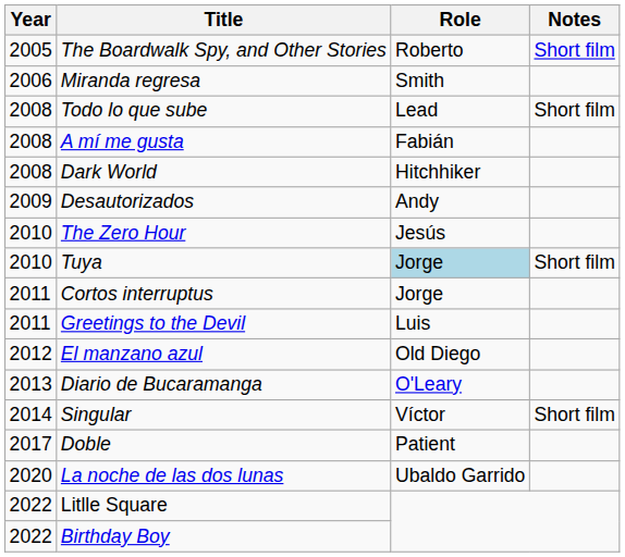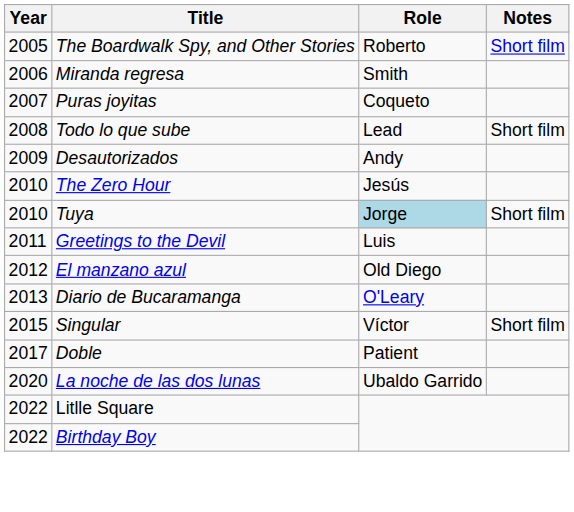+ row: 2007 | Puras joyitas | Coqueto
- row: 2008 | A mí me gusta | Fabián
- row: 2008 | Dark World | Hitchhiker
- row: 2011 | Cortos interruptus | Jorge
Singular | Year: 2014 -> 2015
